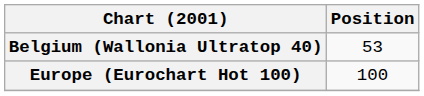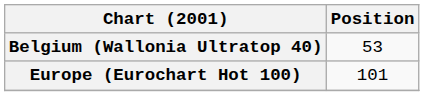Europe (Eurochart Hot 100) | Position: 100 -> 101
